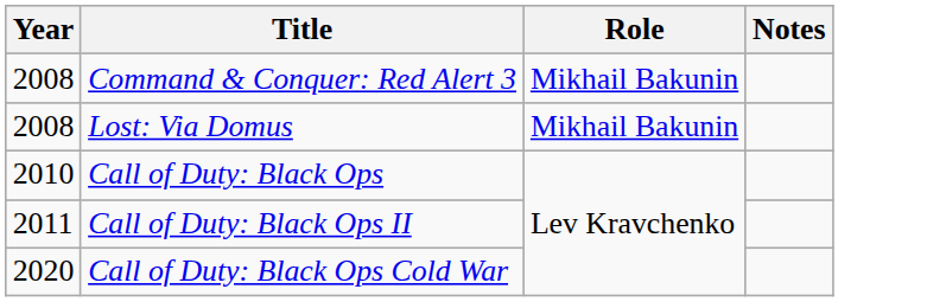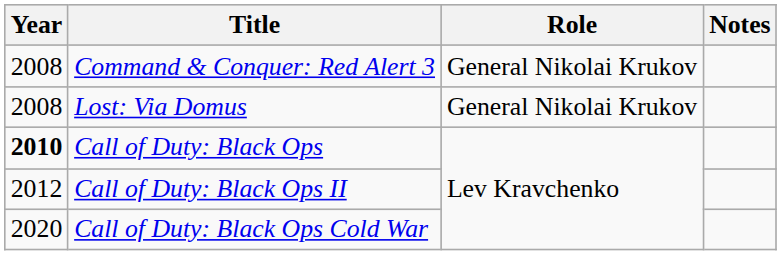Command & Conquer: Red Alert 3 | Role: Mikhail Bakunin -> General Nikolai Krukov
Lost: Via Domus | Role: Mikhail Bakunin -> General Nikolai Krukov
Call of Duty: Black Ops | Year: normal -> bold
Call of Duty: Black Ops II | Year: 2011 -> 2012
